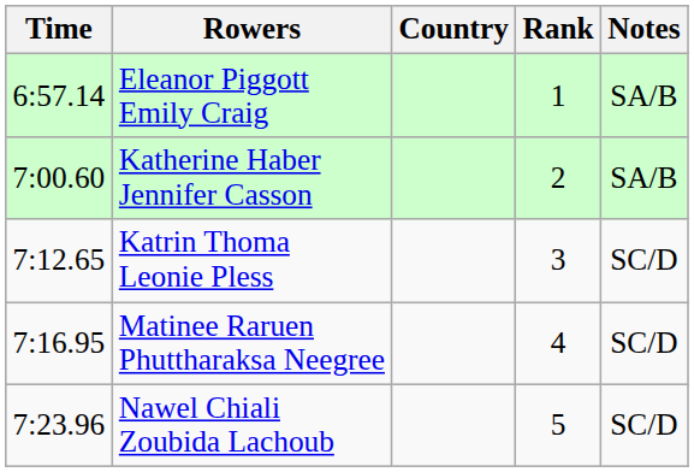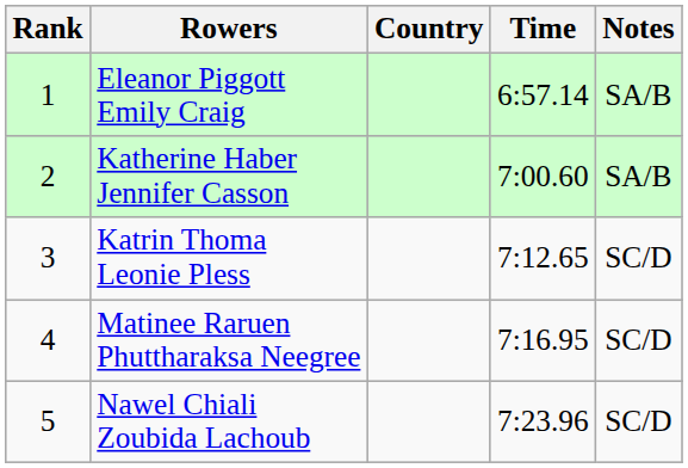columns swapped: Rank <-> Time
